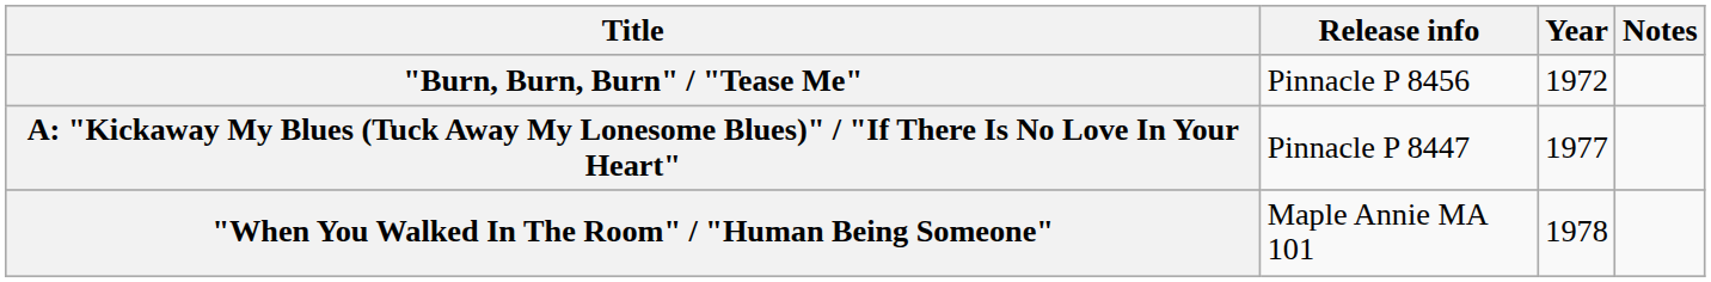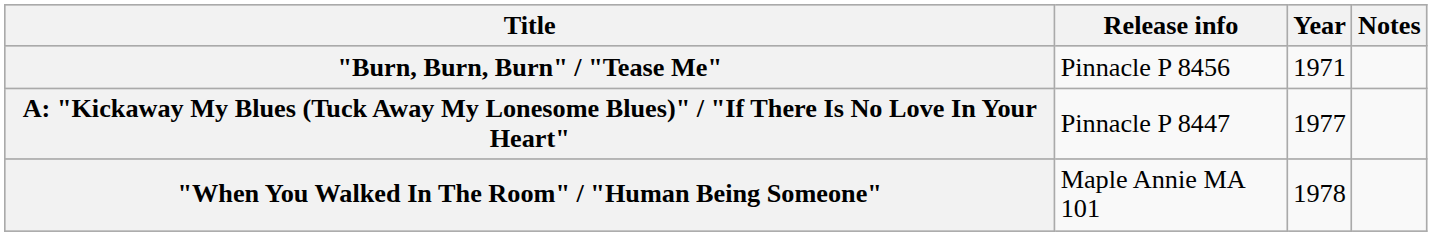"Burn, Burn, Burn" / "Tease Me" | Year: 1972 -> 1971
